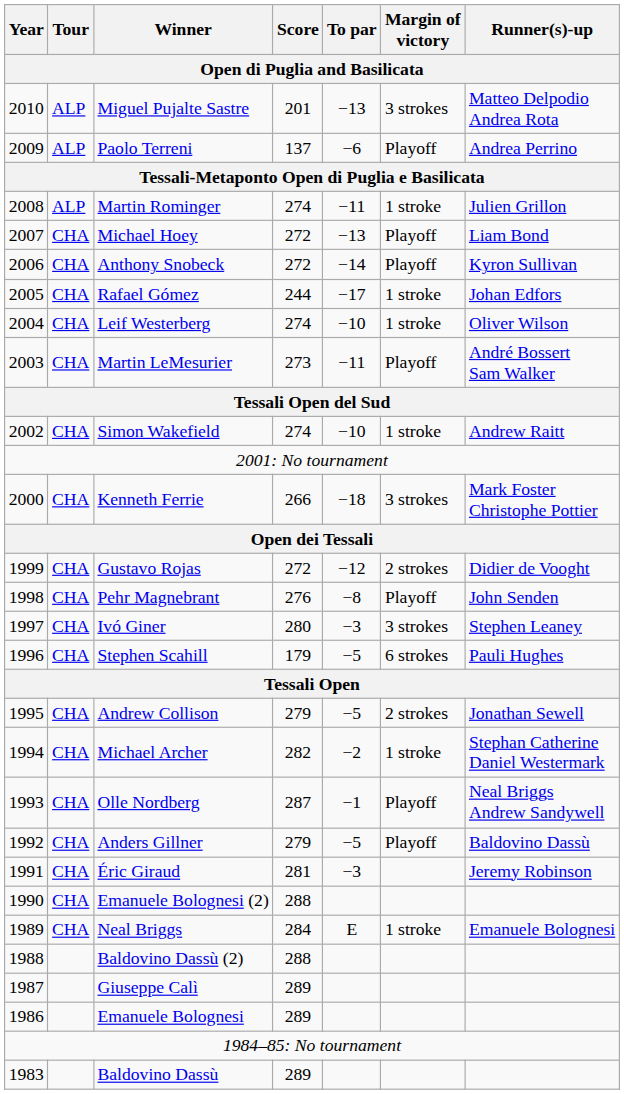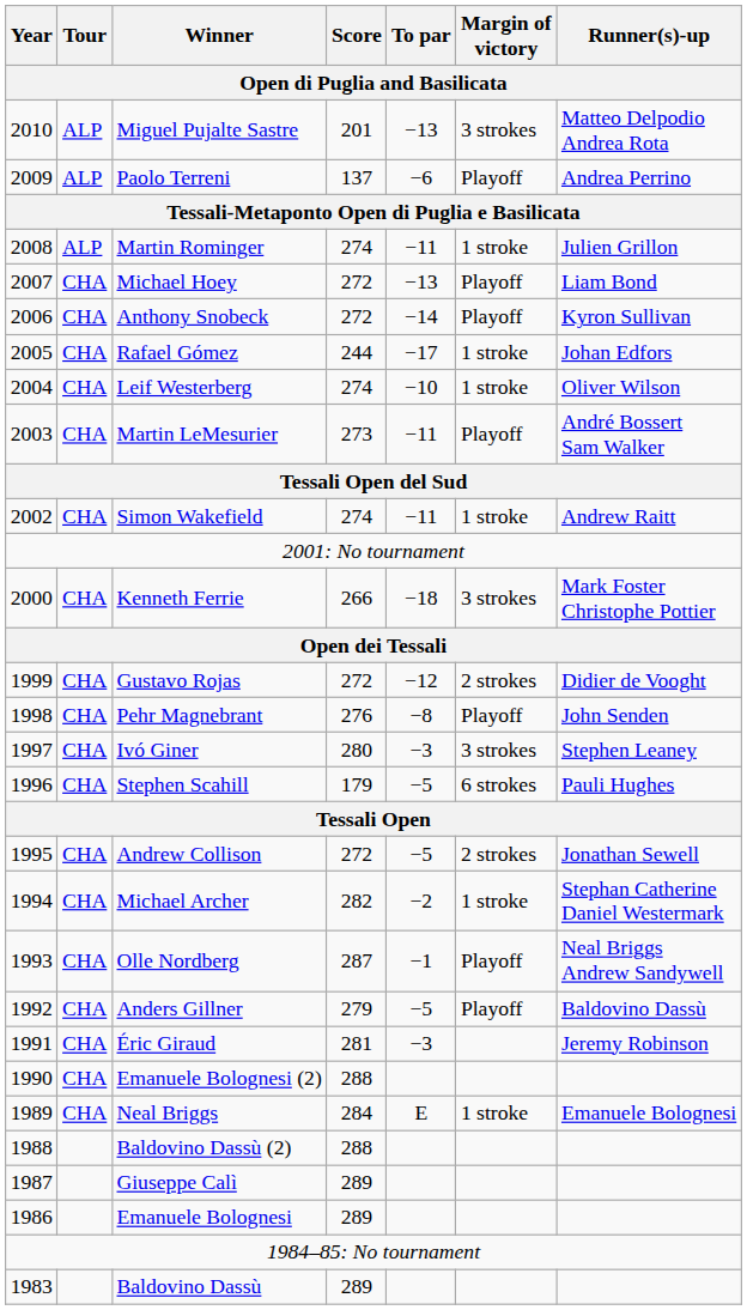Simon Wakefield | To par: −10 -> −11
Andrew Collison | Score: 279 -> 272
